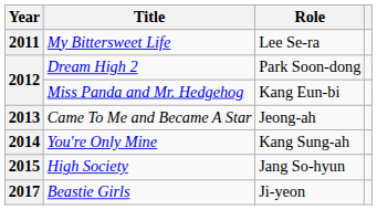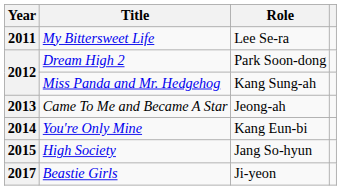Miss Panda and Mr. Hedgehog | Role: Kang Eun-bi -> Kang Sung-ah
You're Only Mine | Role: Kang Sung-ah -> Kang Eun-bi
